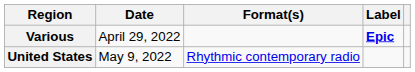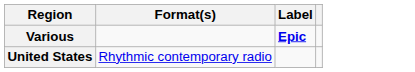- column: Date | April 29, 2022 | May 9, 2022
